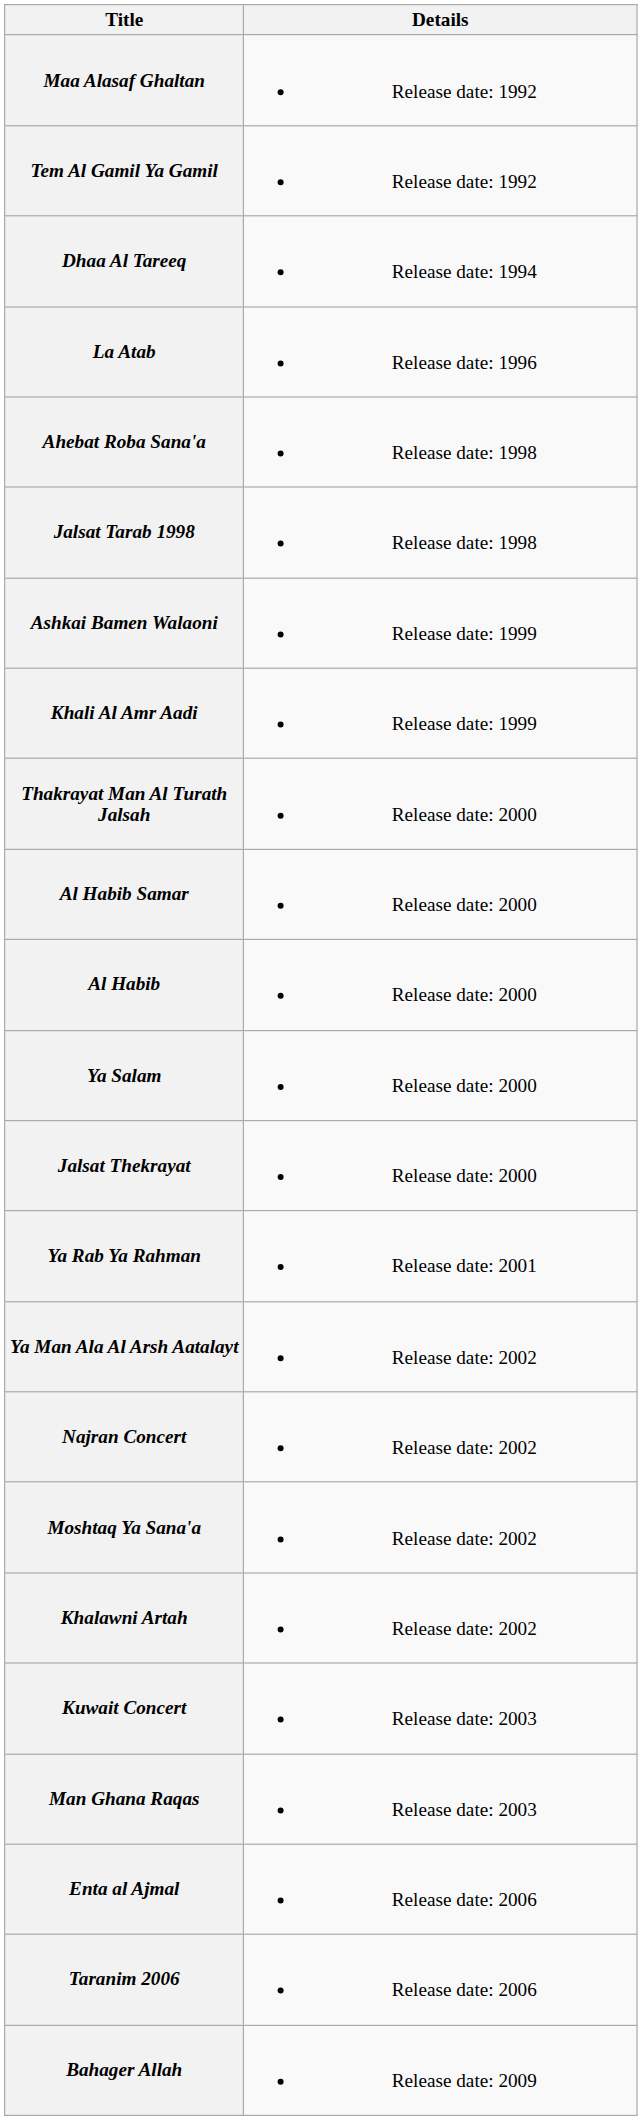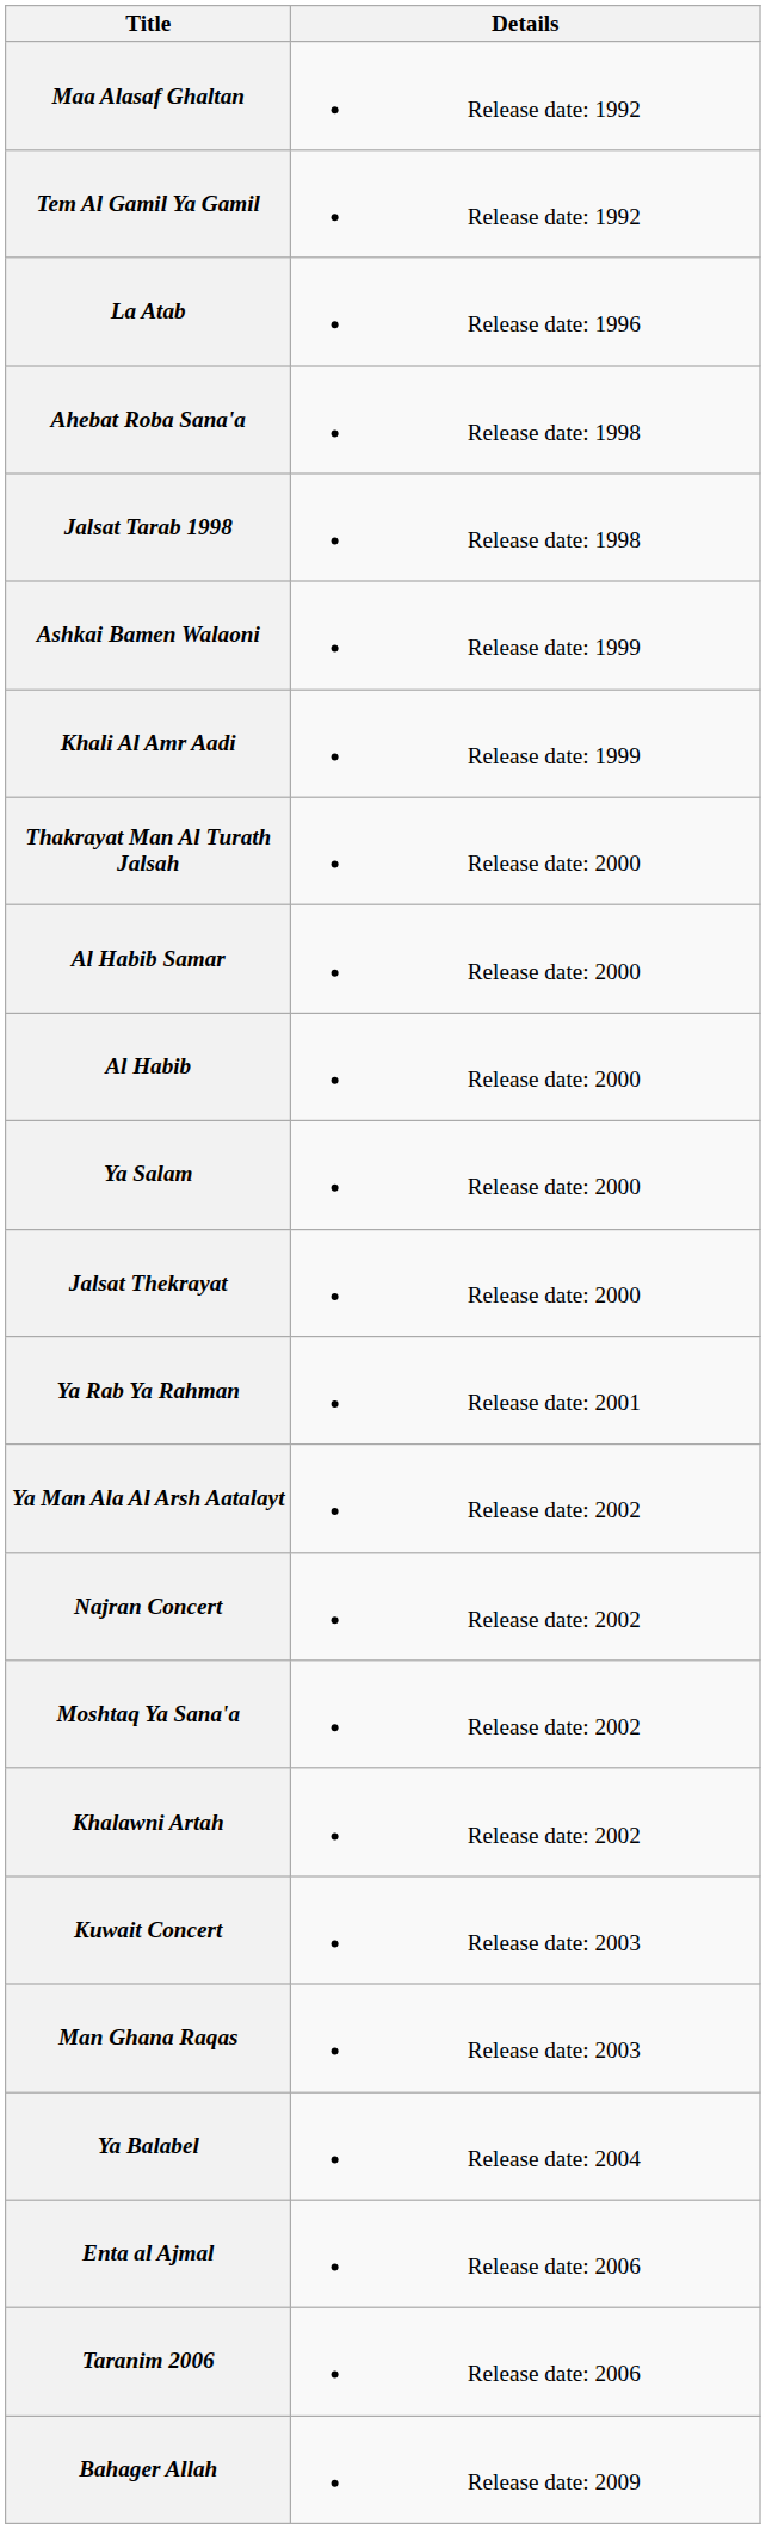- row: Dhaa Al Tareeq | Release date: 1994
+ row: Ya Balabel | Release date: 2004
